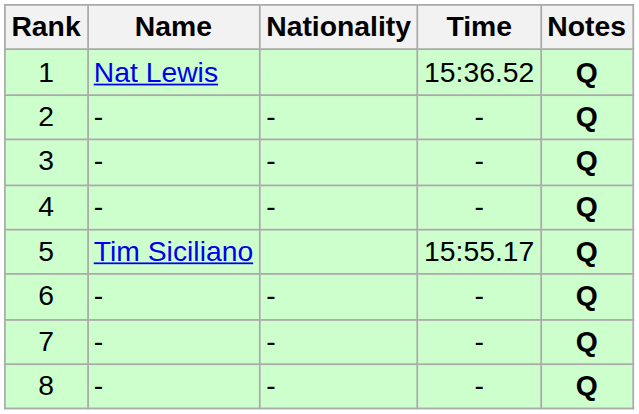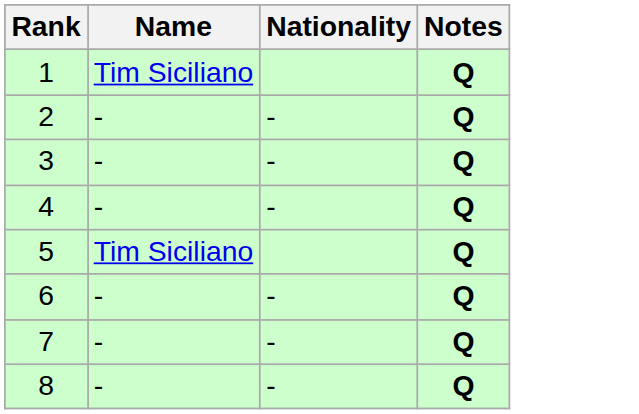- column: Time | 15:36.52 | - | - | - | 15:55.17 | - | - | -
1 | Name: Nat Lewis -> Tim Siciliano
